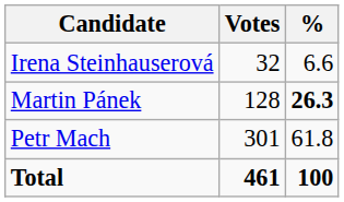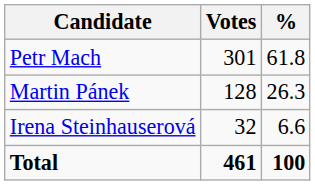rows swapped: Petr Mach <-> Irena Steinhauserová
Martin Pánek | %: bold -> normal
